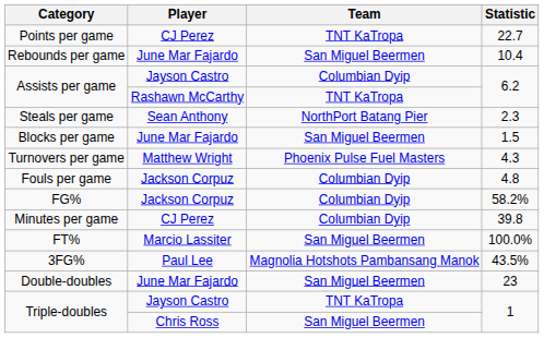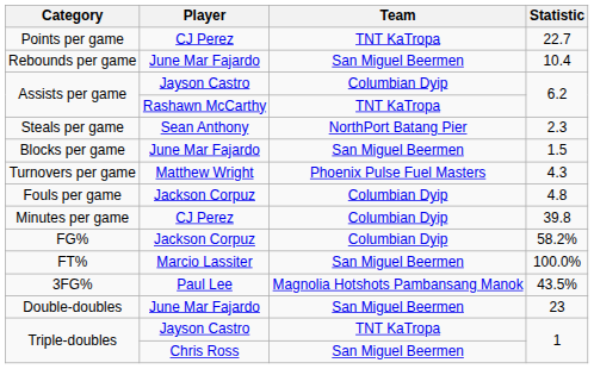rows swapped: Minutes per game <-> FG%
